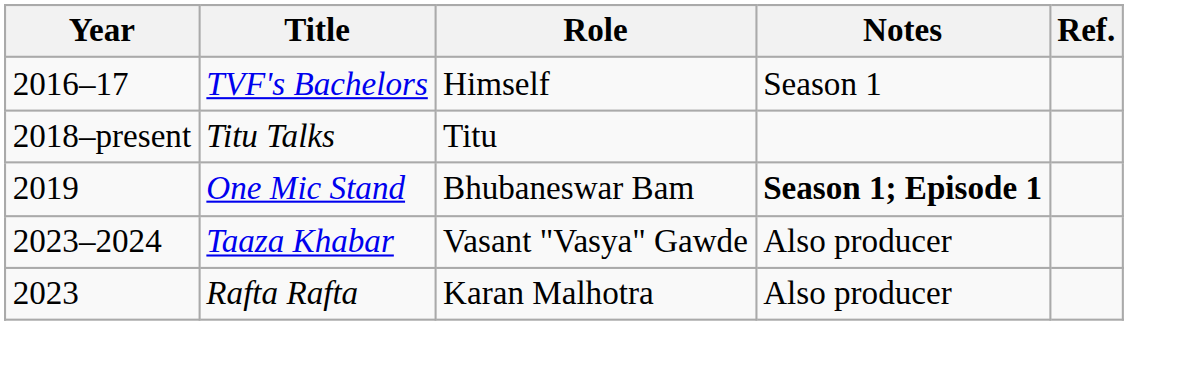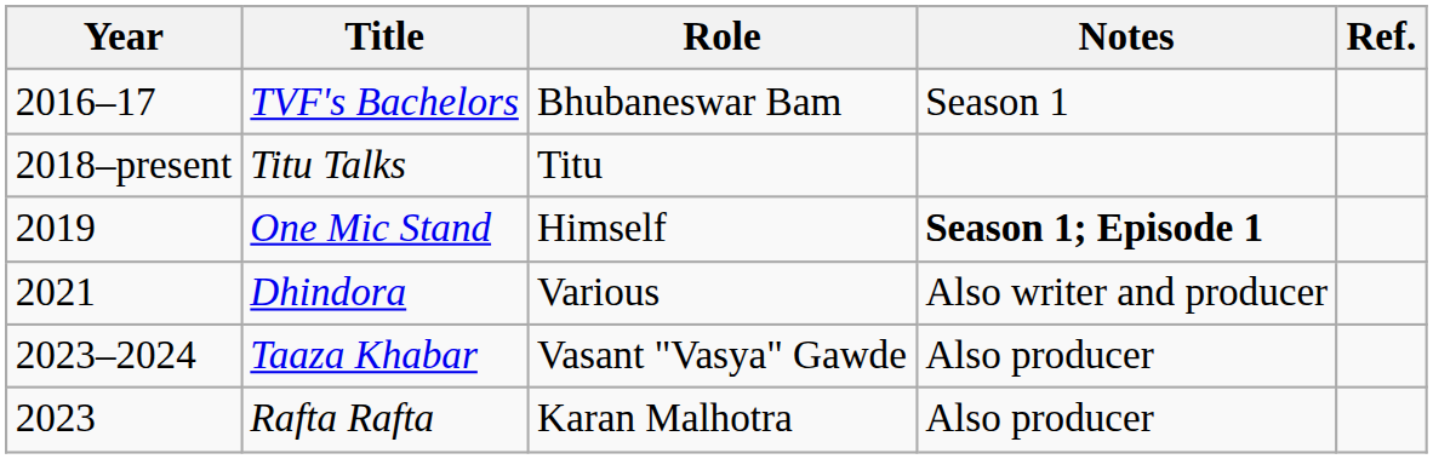TVF's Bachelors | Role: Himself -> Bhubaneswar Bam
One Mic Stand | Role: Bhubaneswar Bam -> Himself
+ row: 2021 | Dhindora | Various | Also writer and producer
